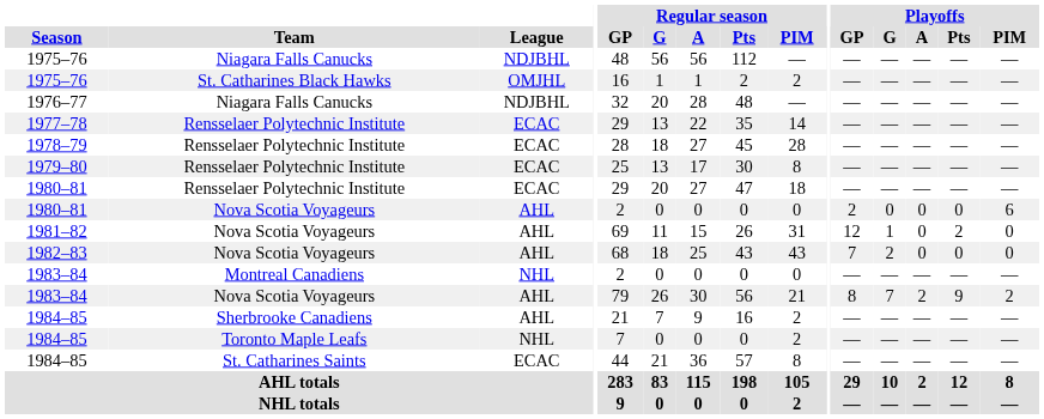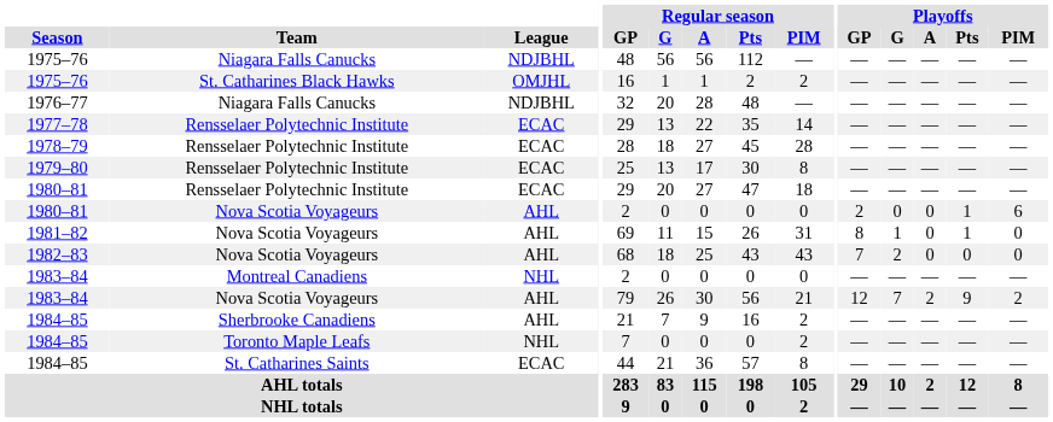1980–81 / Nova Scotia Voyageurs | Playoffs / Pts: 0 -> 1
1981–82 | Playoffs / GP: 12 -> 8
1981–82 | Playoffs / Pts: 2 -> 1
1983–84 / Nova Scotia Voyageurs | Playoffs / GP: 8 -> 12
